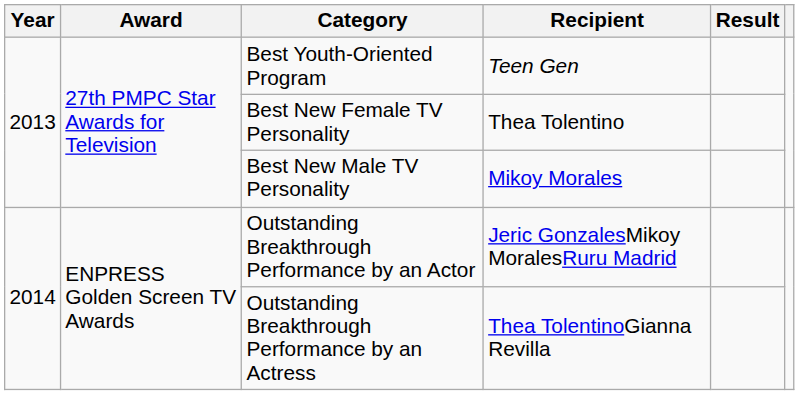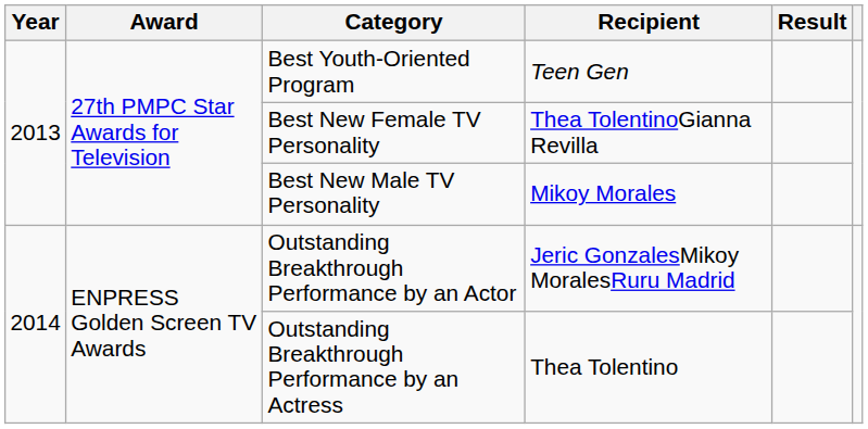Best New Female TV Personality | Recipient: Thea Tolentino -> Thea TolentinoGianna Revilla
Outstanding Breakthrough Performance by an Actress | Recipient: Thea TolentinoGianna Revilla -> Thea Tolentino
